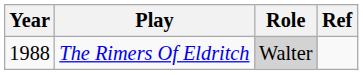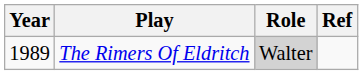The Rimers Of Eldritch | Year: 1988 -> 1989
